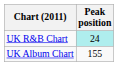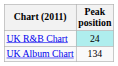UK Album Chart | Peak position: 155 -> 134
